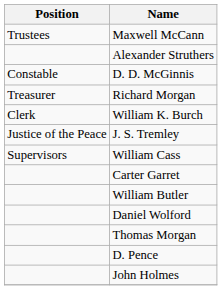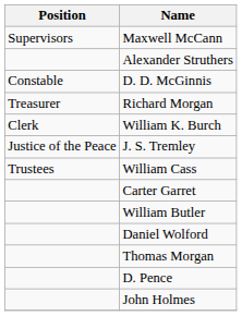Maxwell McCann | Position: Trustees -> Supervisors
William Cass | Position: Supervisors -> Trustees
